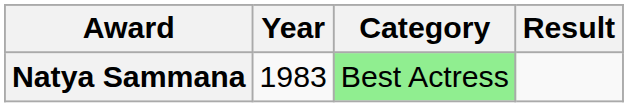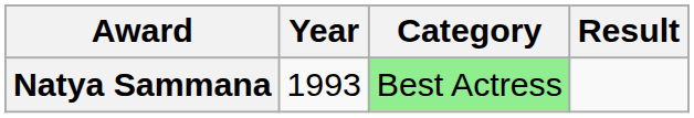Natya Sammana | Year: 1983 -> 1993
